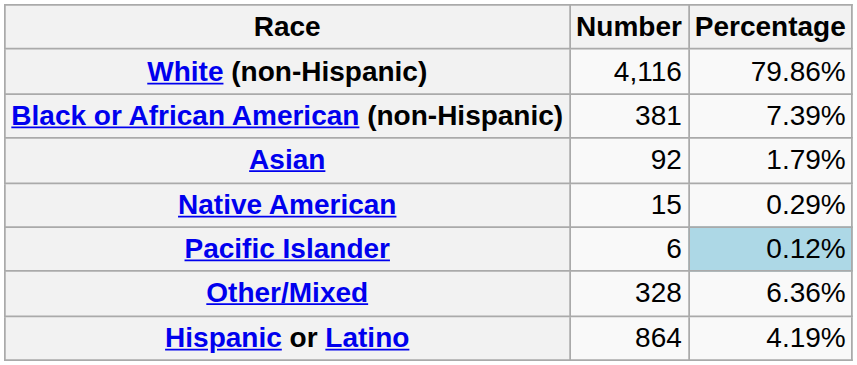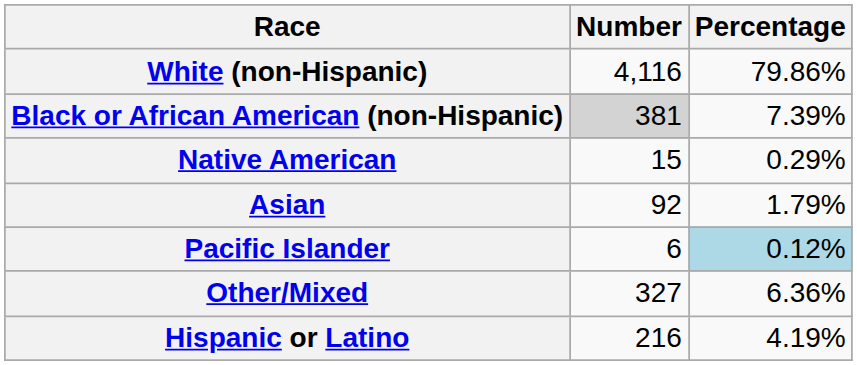Black or African American (non-Hispanic) | Number: no background -> lightgrey background
rows swapped: Native American <-> Asian
Other/Mixed | Number: 328 -> 327
Hispanic or Latino | Number: 864 -> 216
